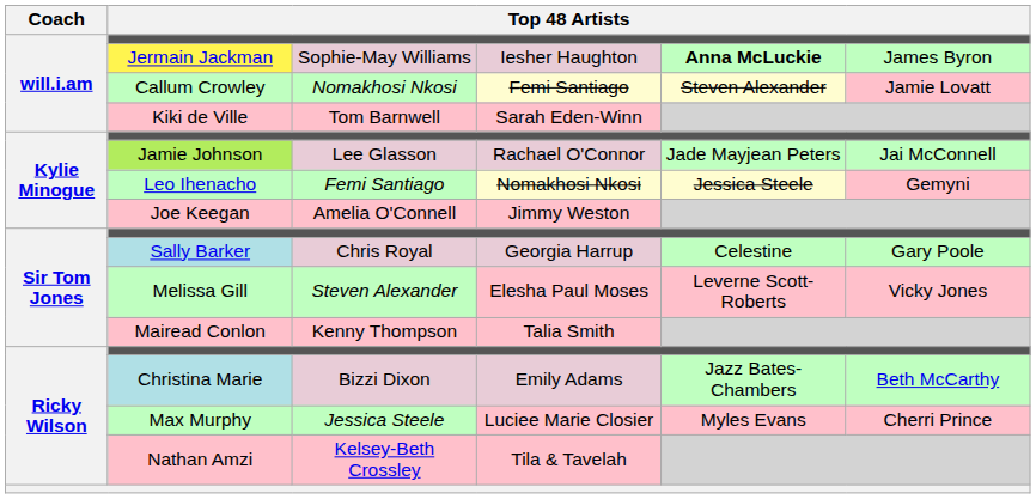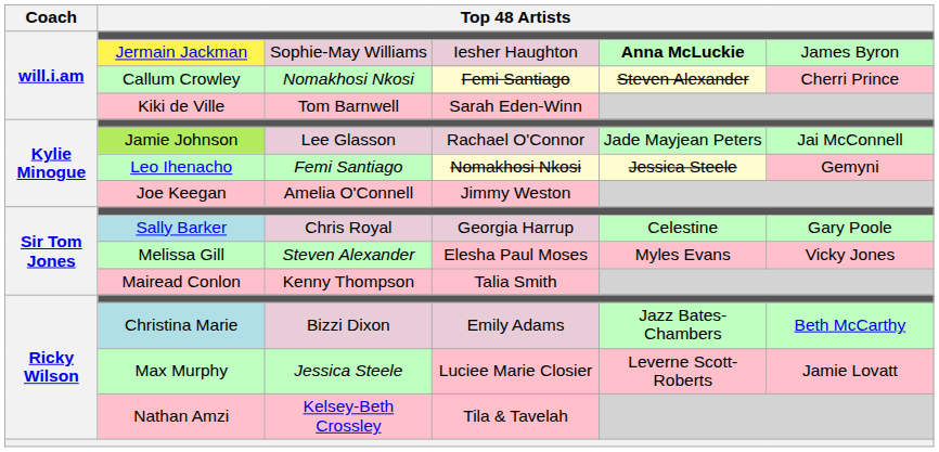Callum Crowley | column 6: Jamie Lovatt -> Cherri Prince
Melissa Gill | column 5: Leverne Scott-Roberts -> Myles Evans
Max Murphy | column 5: Myles Evans -> Leverne Scott-Roberts
Max Murphy | column 6: Cherri Prince -> Jamie Lovatt
